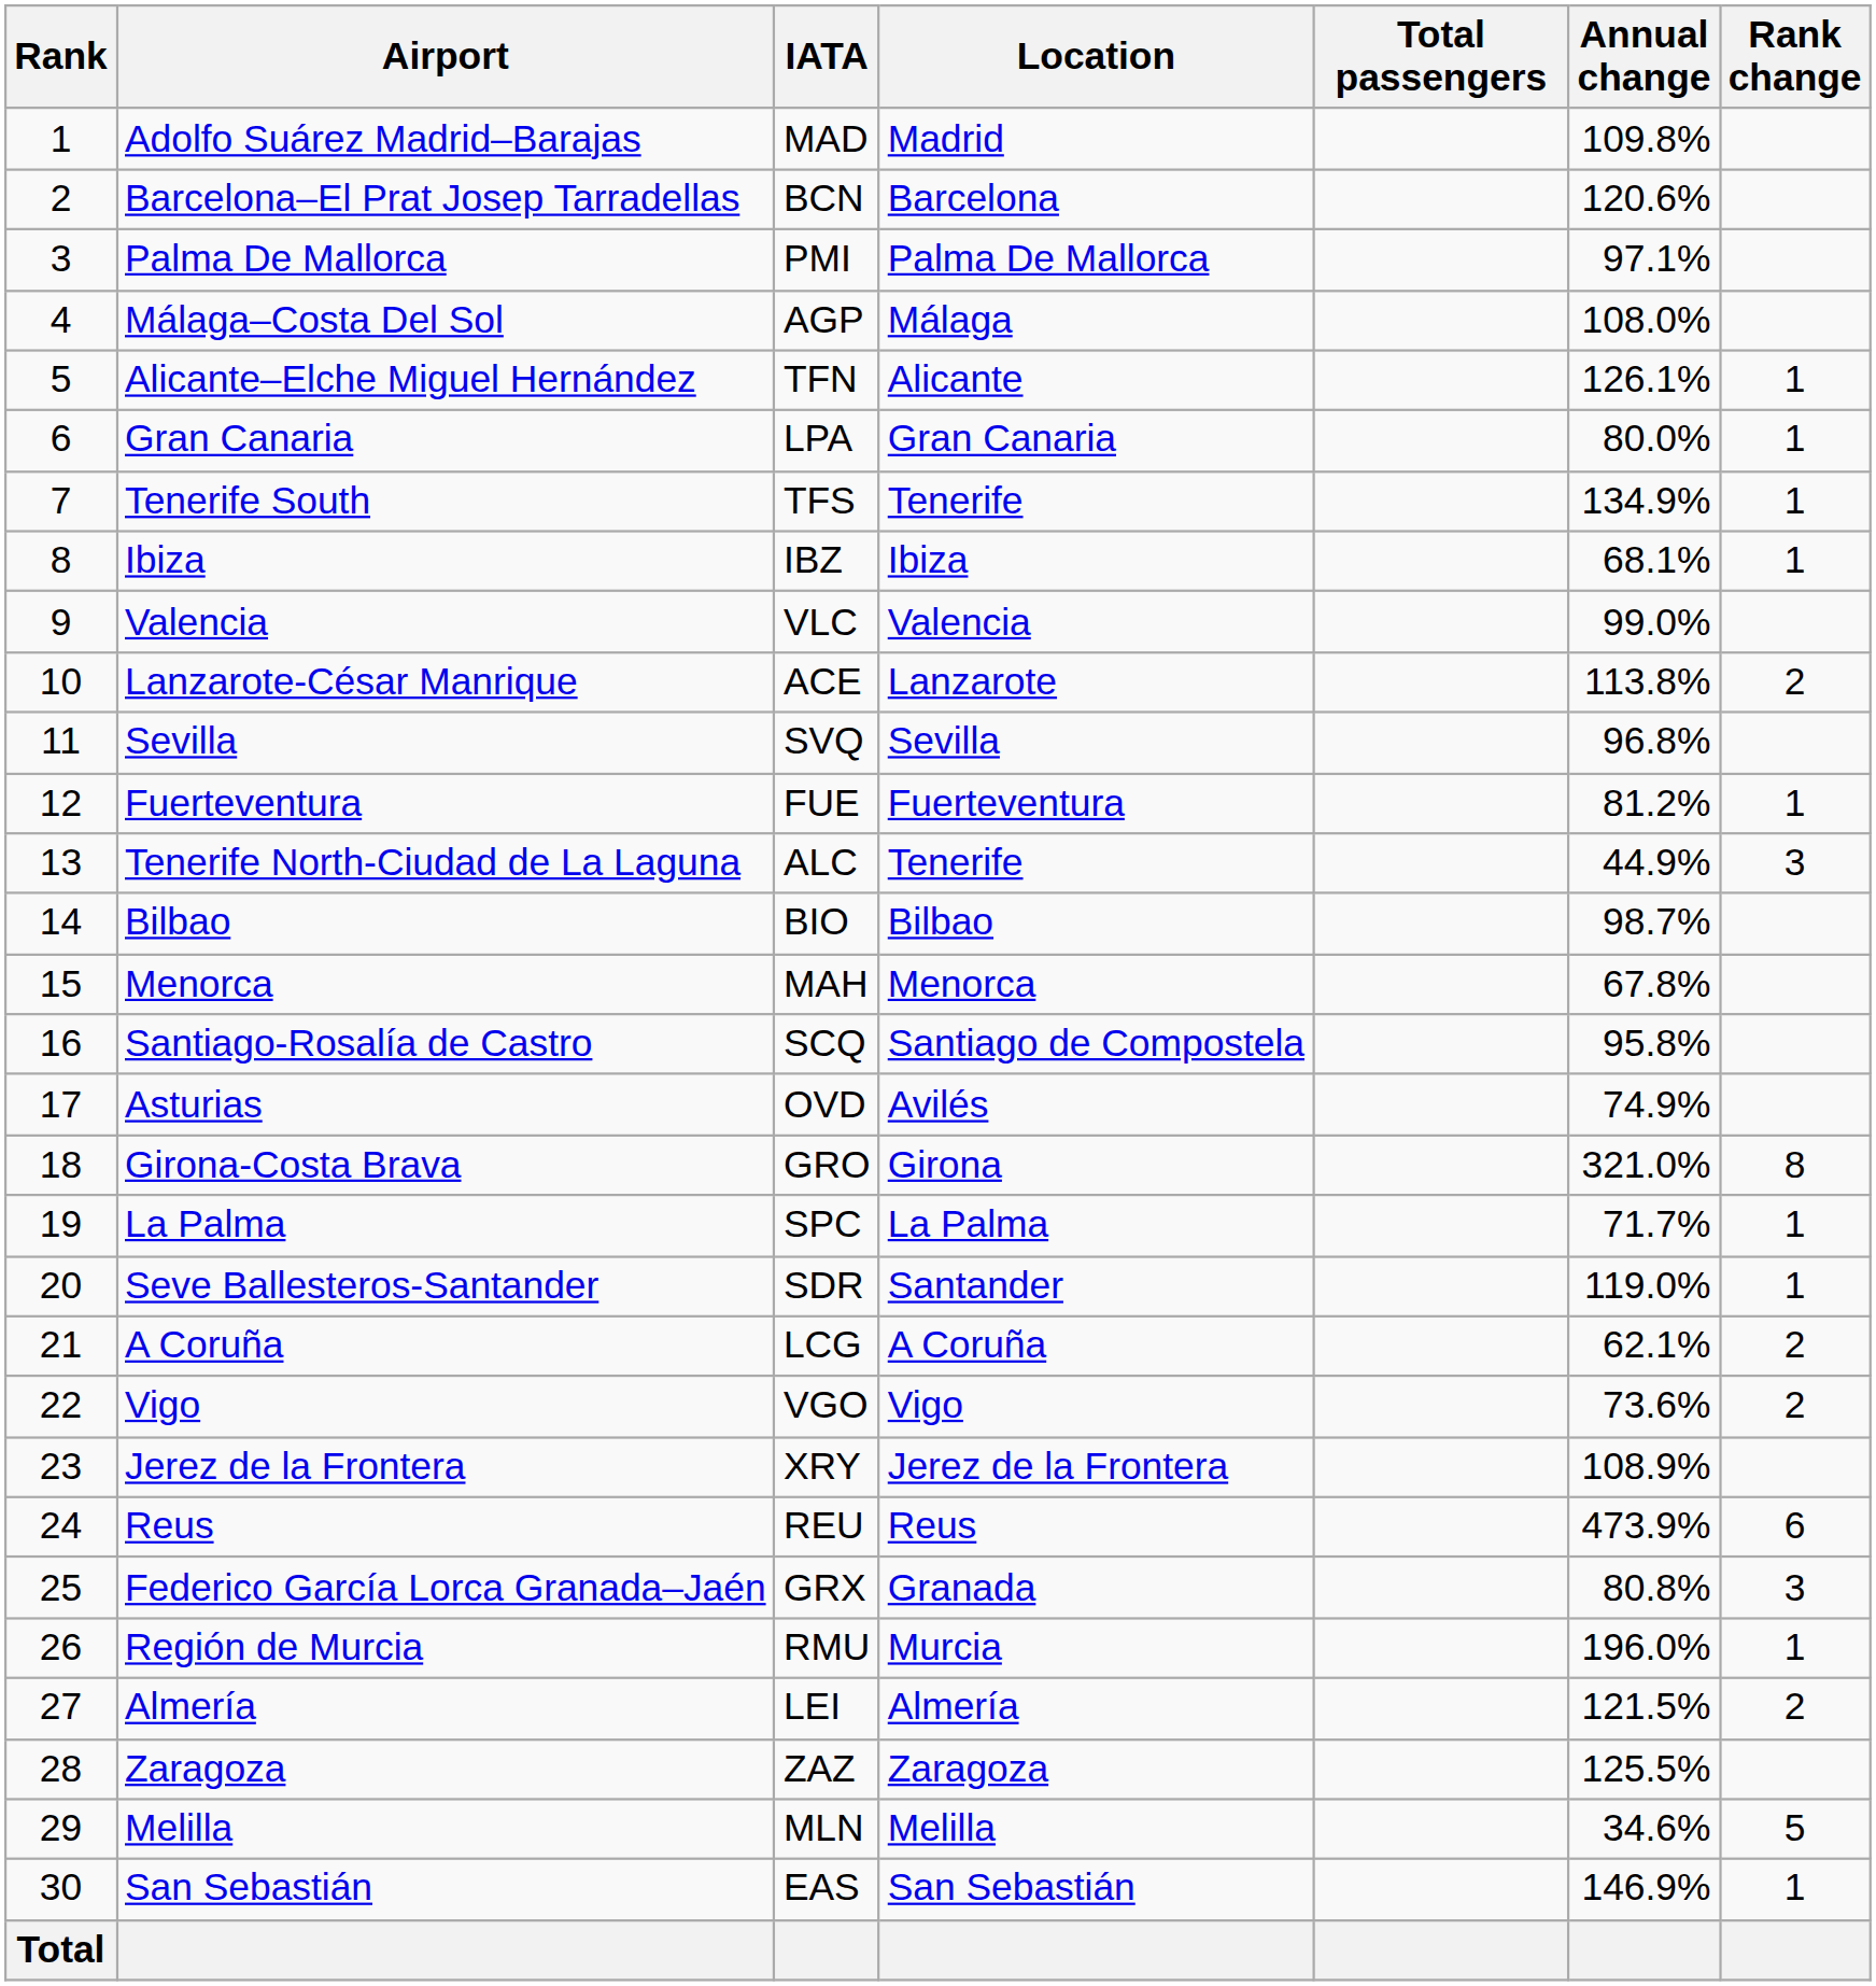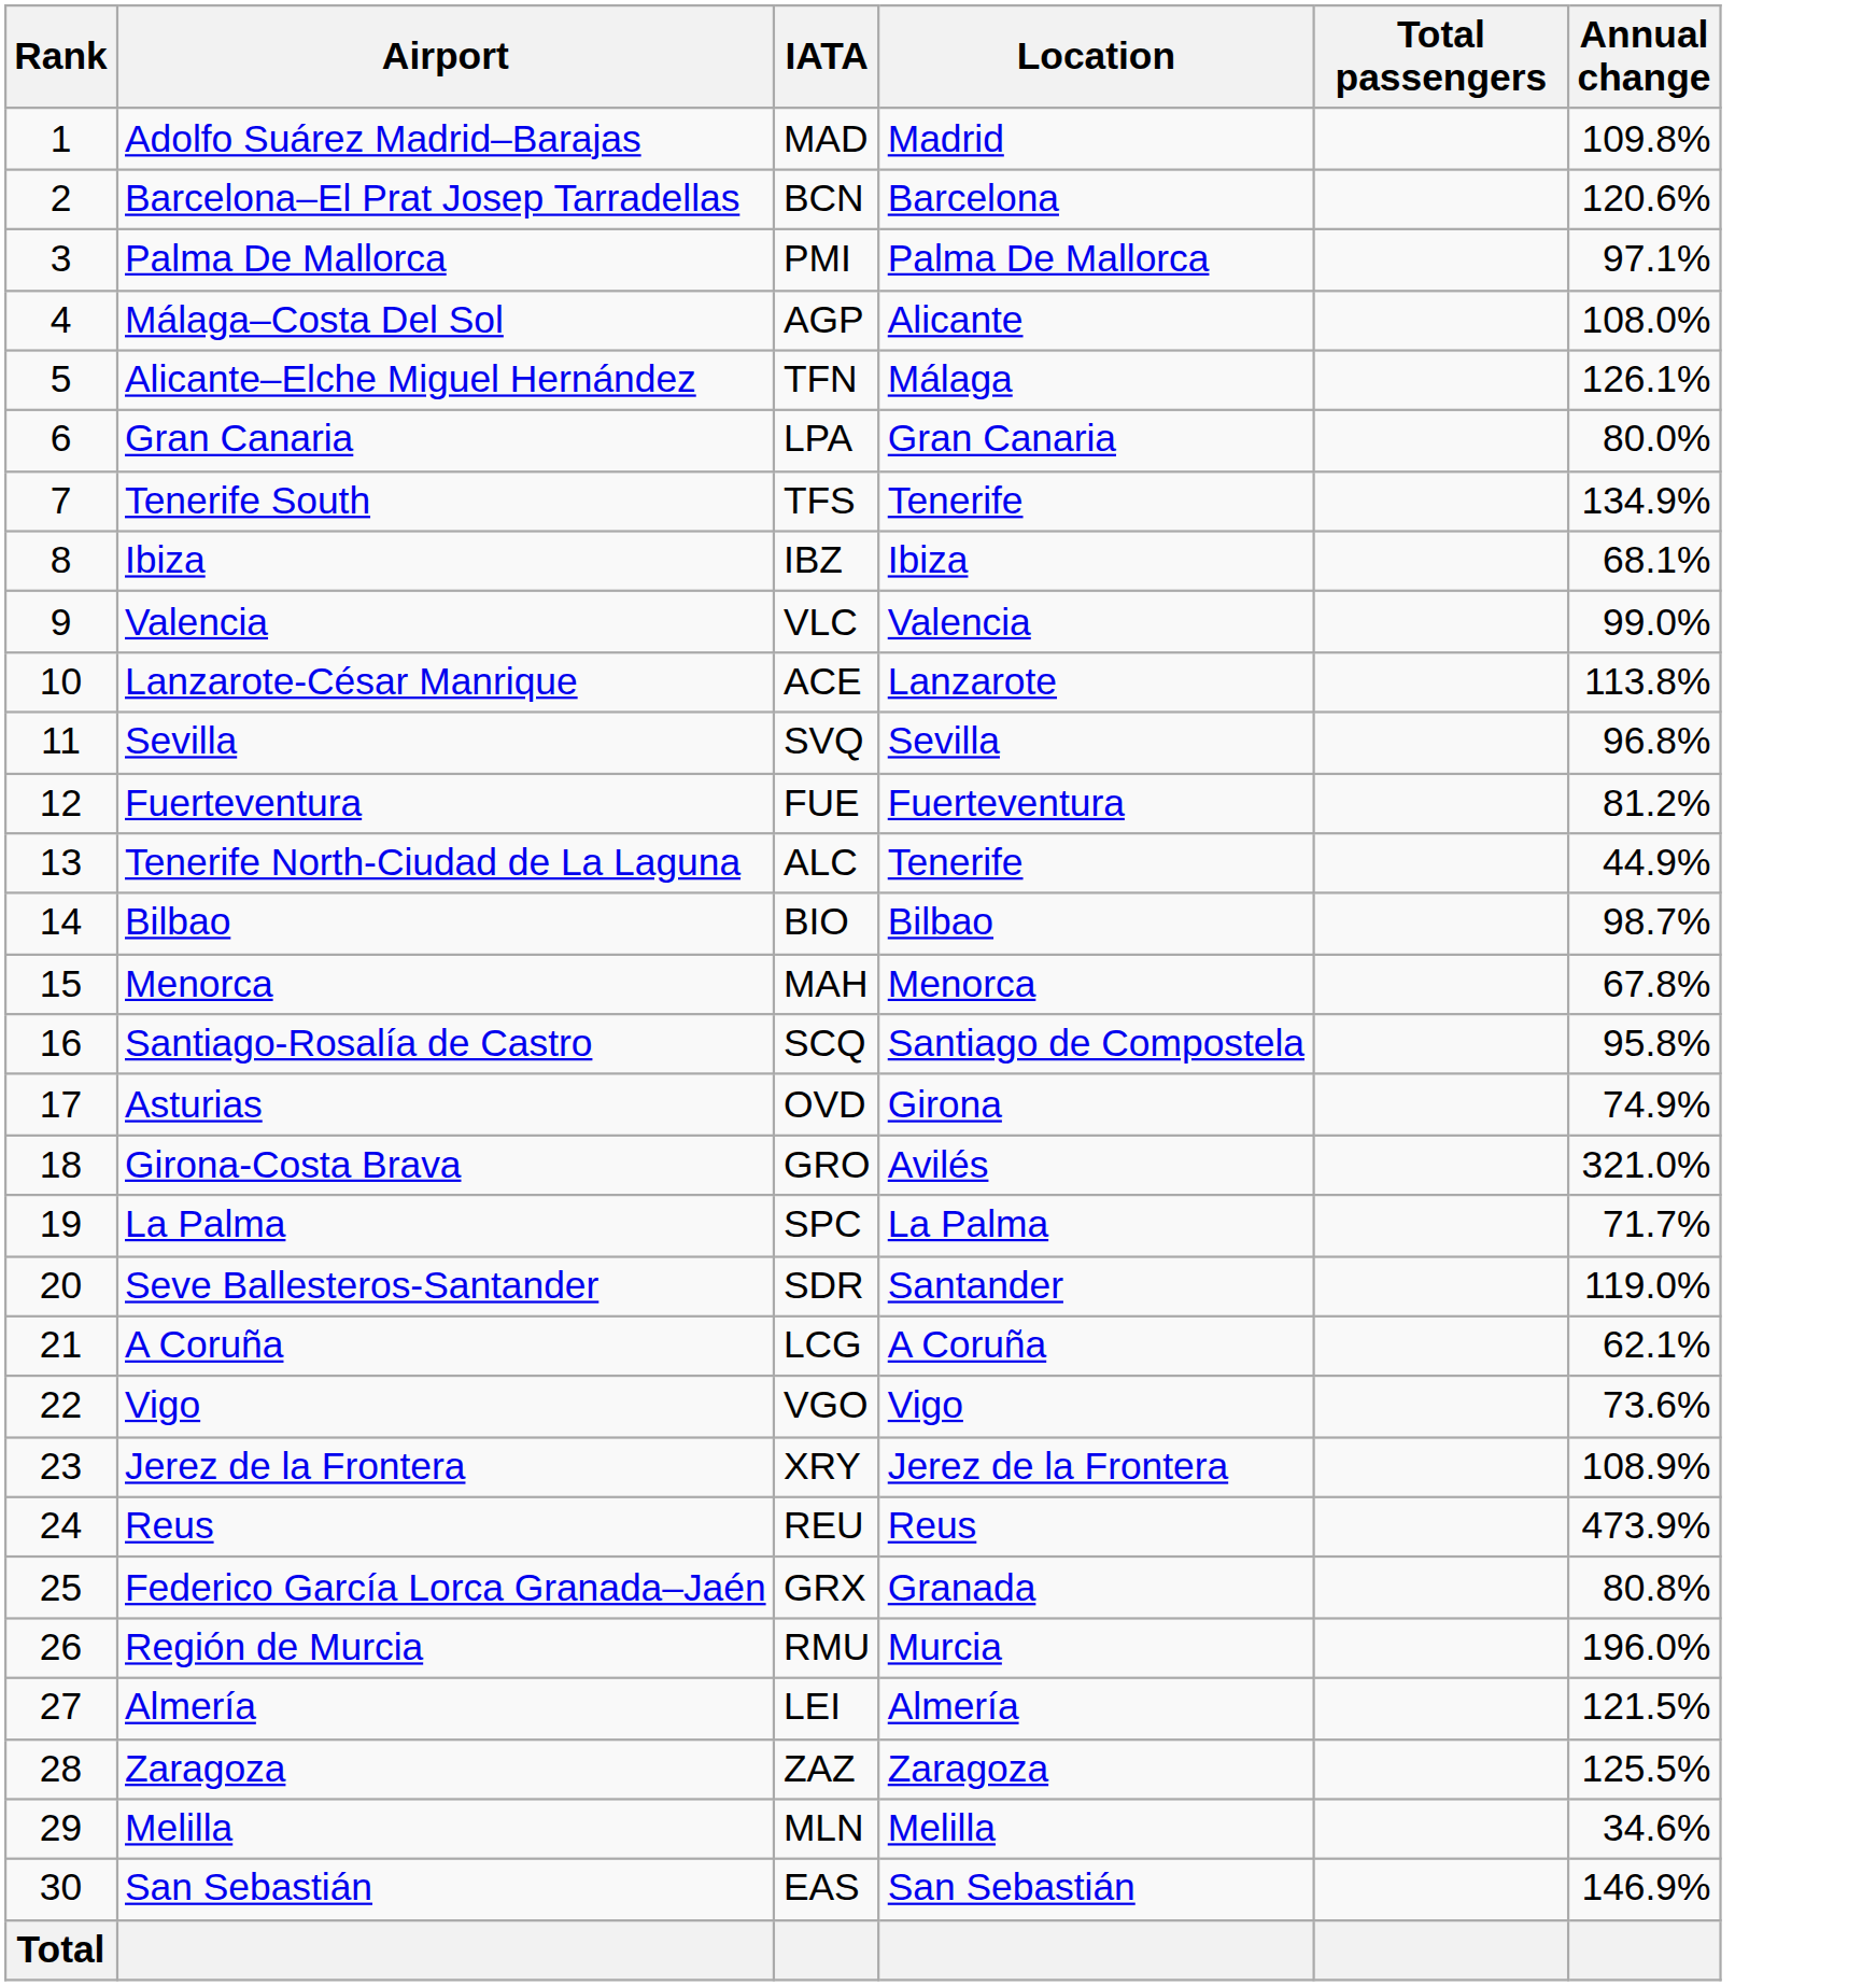- column: Rank change | 1 | 1 | 1 | 1 | 2 | 1 | 3 | 8 | 1 | 1 | 2 | 2 | 6 | 3 | 1 | 2 | 5 | 1
Málaga–Costa Del Sol | Location: Málaga -> Alicante
Alicante–Elche Miguel Hernández | Location: Alicante -> Málaga
Asturias | Location: Avilés -> Girona
Girona-Costa Brava | Location: Girona -> Avilés
